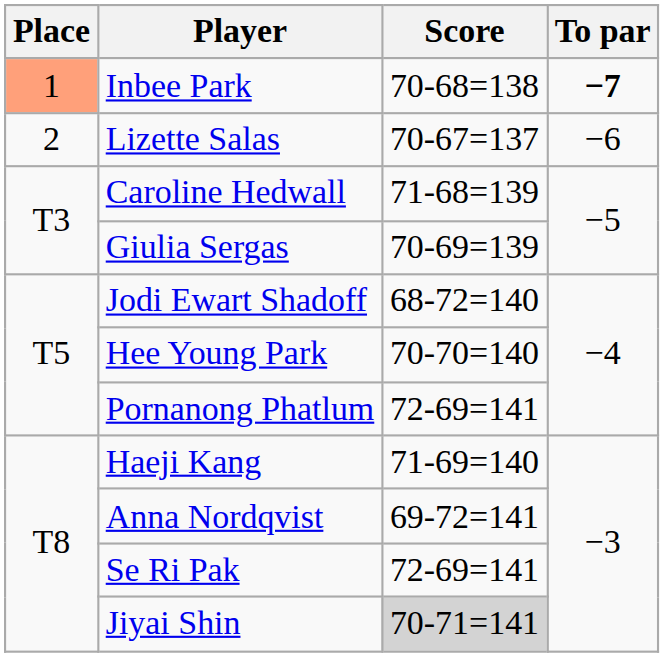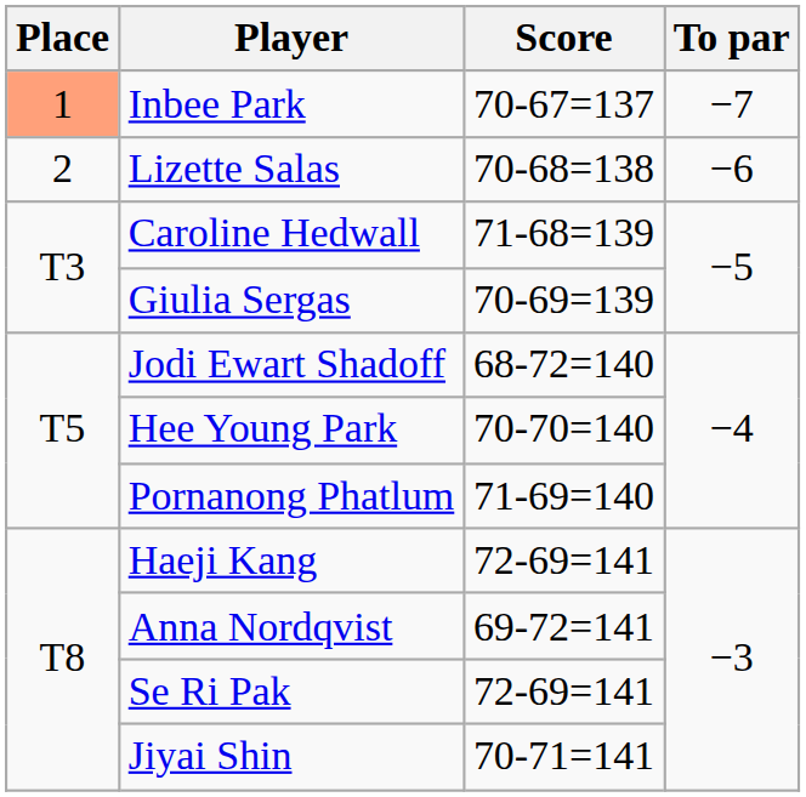Inbee Park | Score: 70-68=138 -> 70-67=137
Inbee Park | To par: bold -> normal
Lizette Salas | Score: 70-67=137 -> 70-68=138
Pornanong Phatlum | Score: 72-69=141 -> 71-69=140
Haeji Kang | Score: 71-69=140 -> 72-69=141
Jiyai Shin | Score: lightgrey background -> no background
